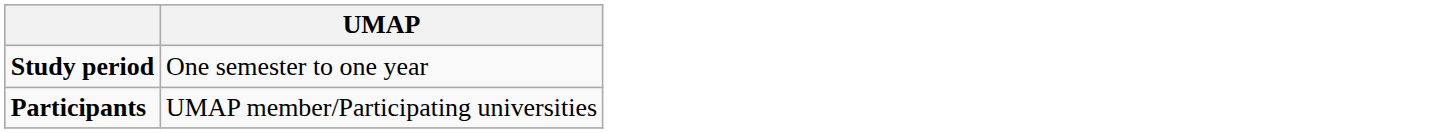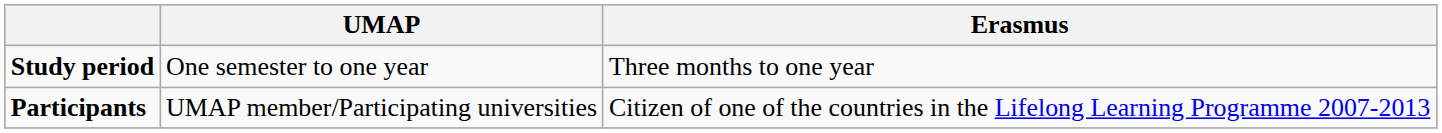+ column: Erasmus | Three months to one year | Citizen of one of the countries in the Lifelong Learning Programme 2007-2013
